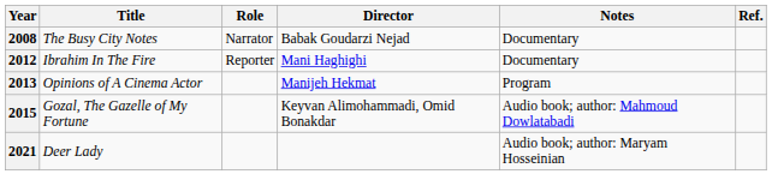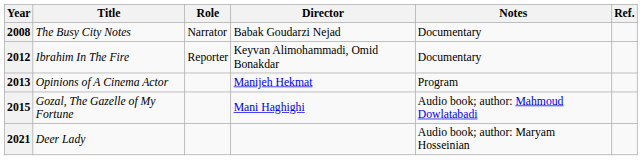2012 | Director: Mani Haghighi -> Keyvan Alimohammadi, Omid Bonakdar
2015 | Director: Keyvan Alimohammadi, Omid Bonakdar -> Mani Haghighi
